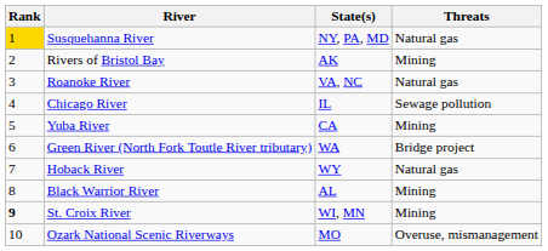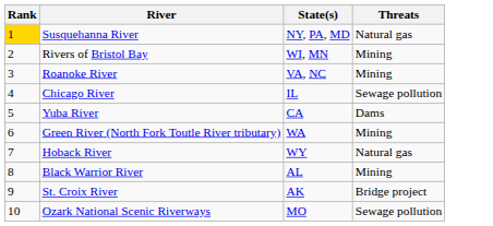Rivers of Bristol Bay | State(s): AK -> WI, MN
Roanoke River | Threats: Natural gas -> Mining
Yuba River | Threats: Mining -> Dams
Green River (North Fork Toutle River tributary) | Threats: Bridge project -> Mining
St. Croix River | Rank: bold -> normal
St. Croix River | State(s): WI, MN -> AK
St. Croix River | Threats: Mining -> Bridge project
Ozark National Scenic Riverways | Threats: Overuse, mismanagement -> Sewage pollution
